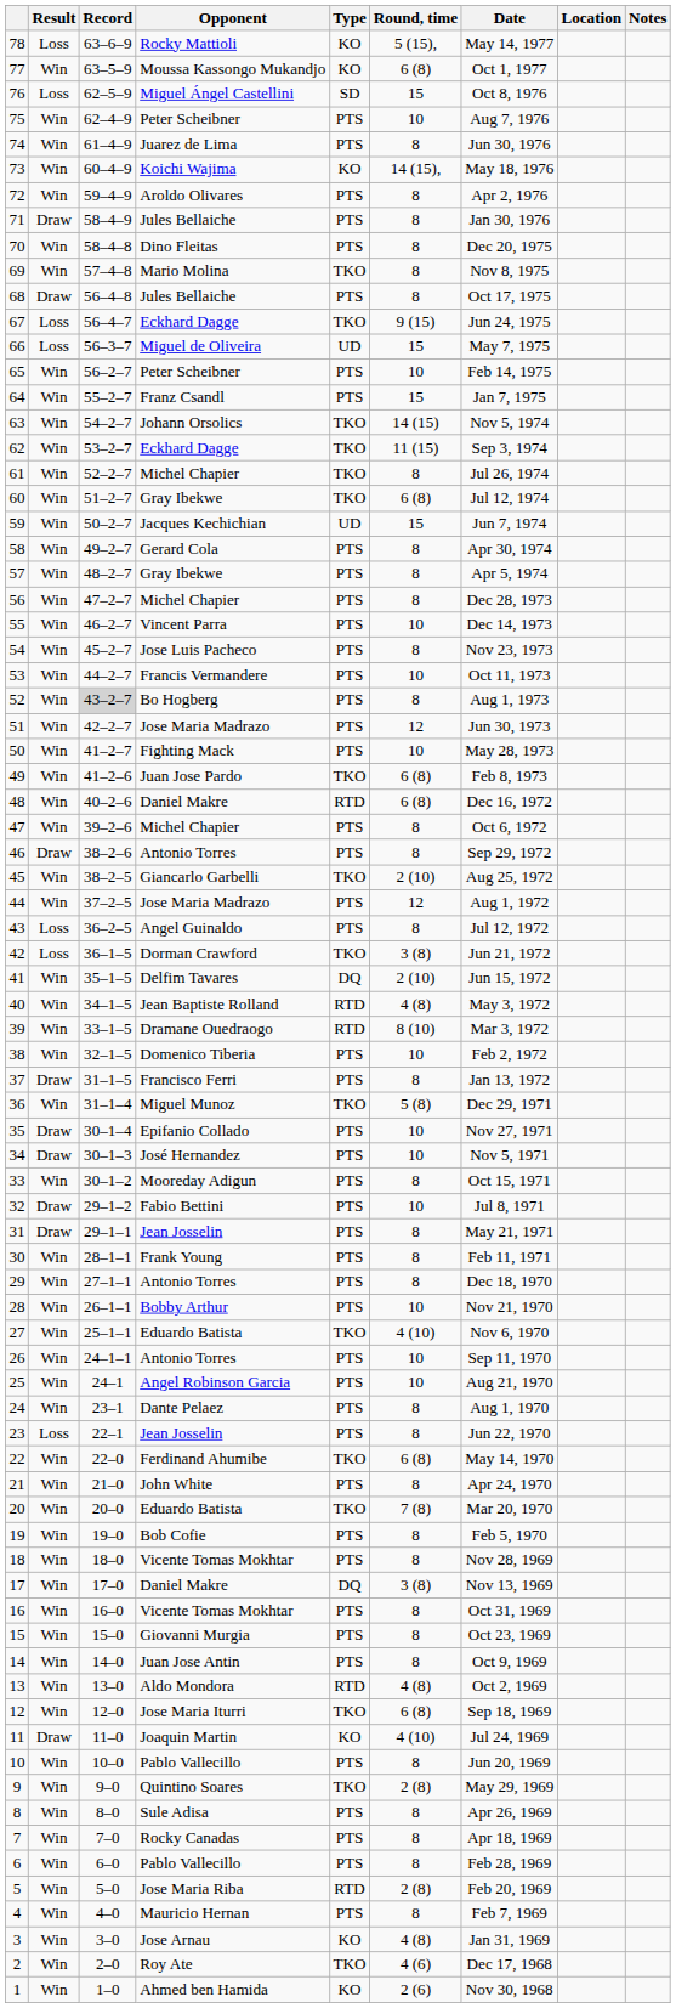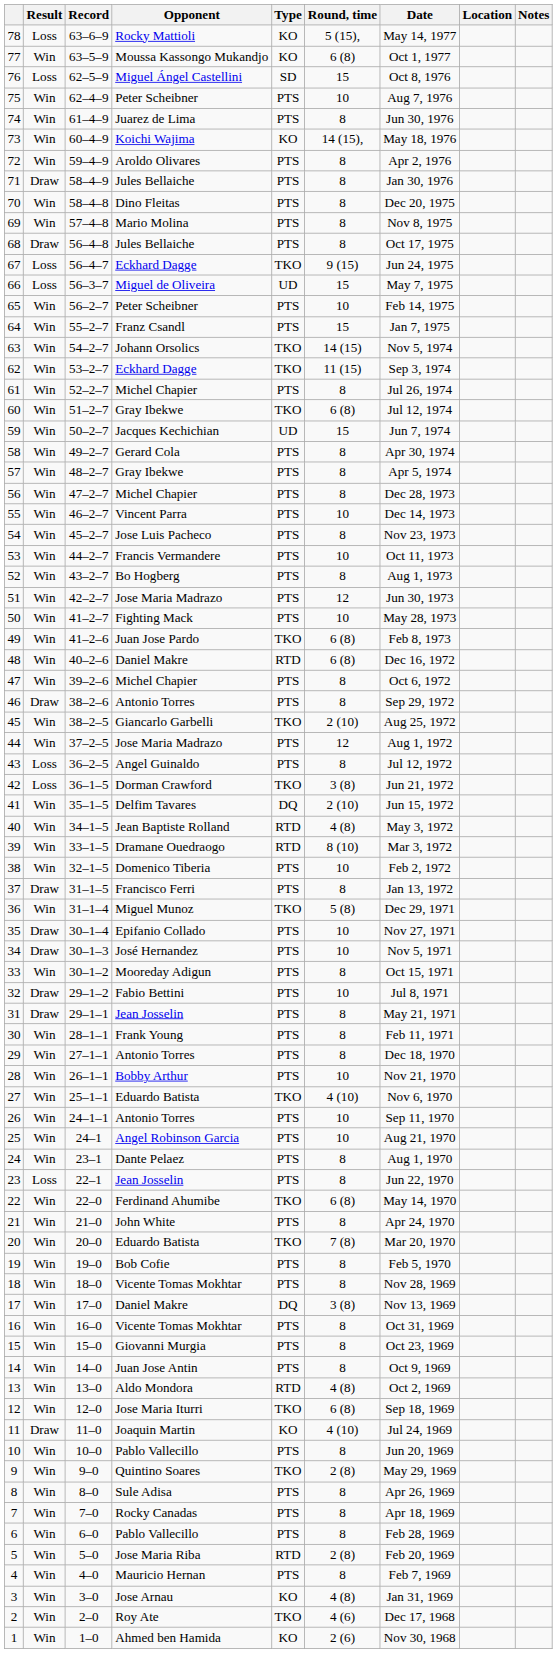69 | Type: TKO -> PTS
61 | Type: TKO -> PTS
52 | Record: lightgrey background -> no background
